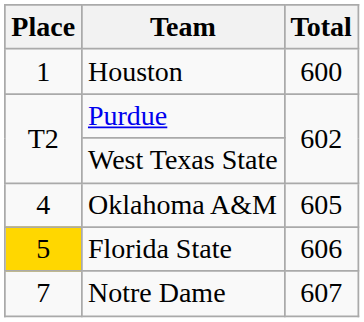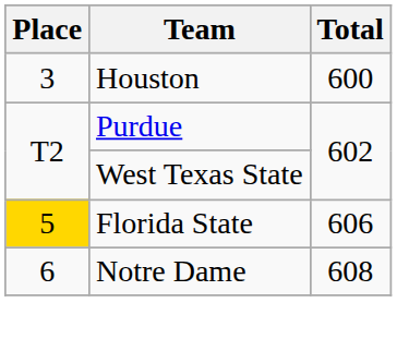Houston | Place: 1 -> 3
- row: 4 | Oklahoma A&M | 605
Notre Dame | Place: 7 -> 6
Notre Dame | Total: 607 -> 608
